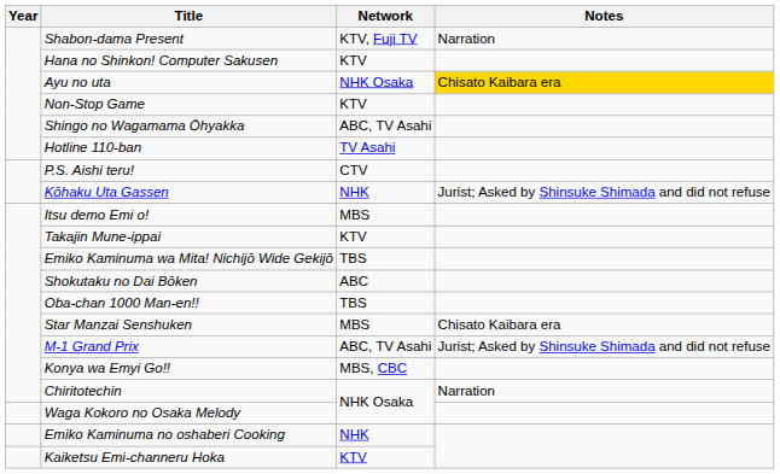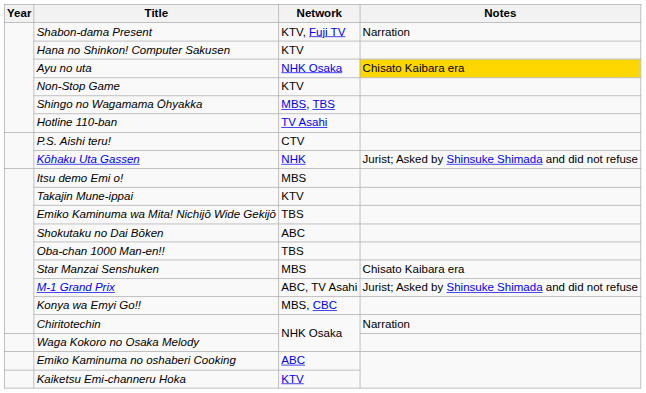Shingo no Wagamama Ōhyakka | Network: ABC, TV Asahi -> MBS, TBS
Emiko Kaminuma no oshaberi Cooking | Network: NHK -> ABC
